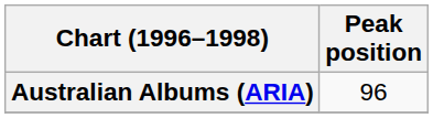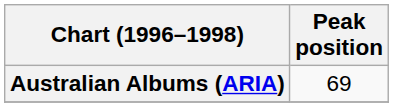Australian Albums (ARIA) | Peak position: 96 -> 69
